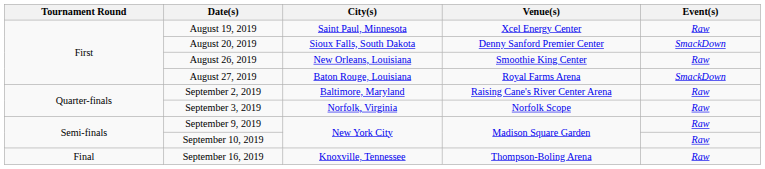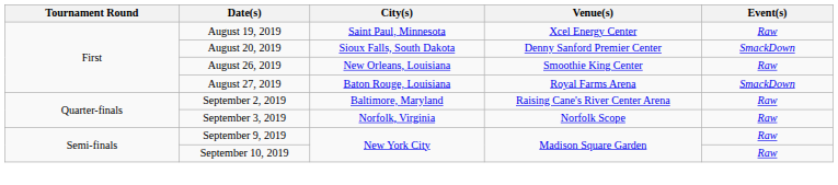- row: Final | September 16, 2019 | Knoxville, Tennessee | Thompson-Boling Arena | Raw
